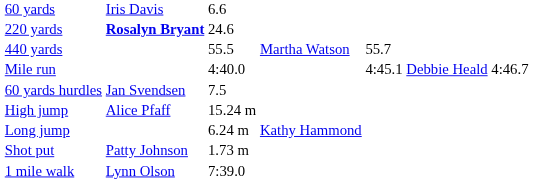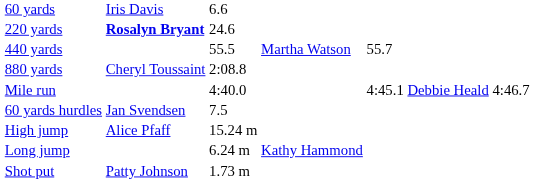+ row: 880 yards | Cheryl Toussaint | 2:08.8
- row: 1 mile walk | Lynn Olson | 7:39.0
